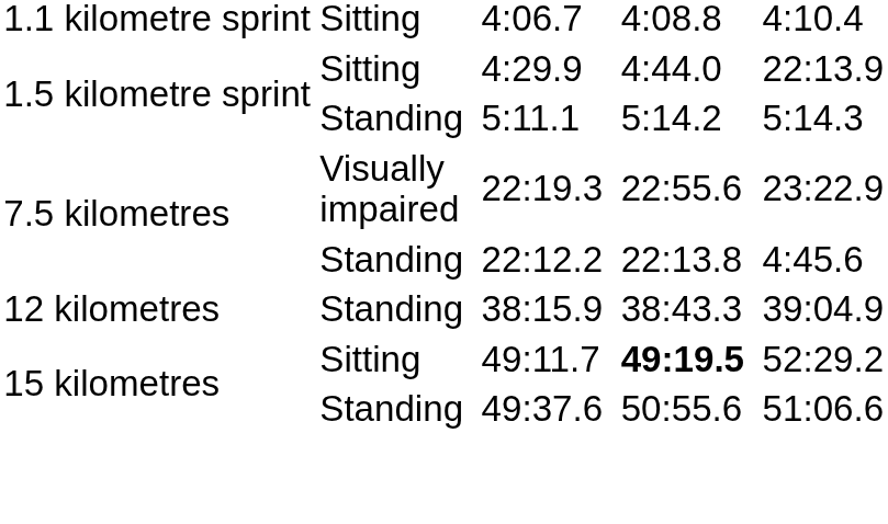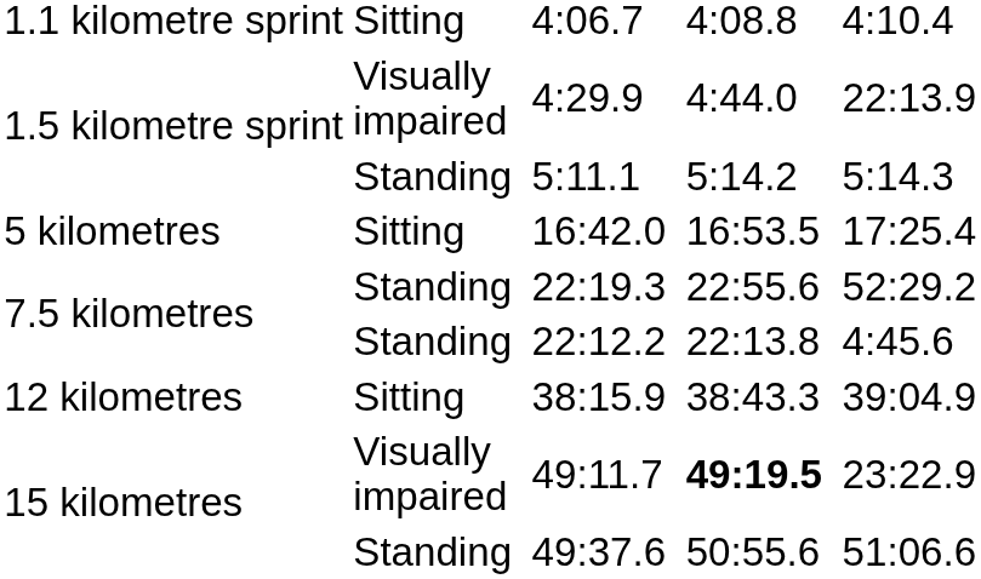4:29.9 | column 2: Sitting -> Visually impaired
+ row: 5 kilometres | Sitting | 16:42.0 | 16:53.5 | 17:25.4
22:19.3 | column 2: Visually impaired -> Standing
22:19.3 | column 8: 23:22.9 -> 52:29.2
38:15.9 | column 2: Standing -> Sitting
49:11.7 | column 2: Sitting -> Visually impaired
49:11.7 | column 8: 52:29.2 -> 23:22.9
